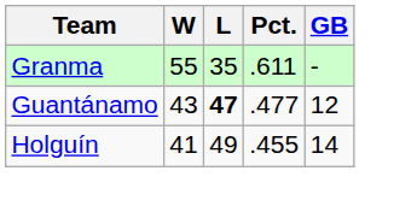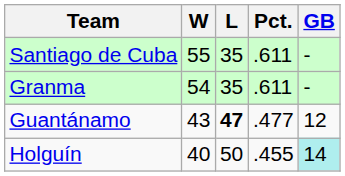+ row: Santiago de Cuba | 55 | 35 | .611 | -
Granma | W: 55 -> 54
Holguín | W: 41 -> 40
Holguín | L: 49 -> 50
Holguín | GB: no background -> paleturquoise background
